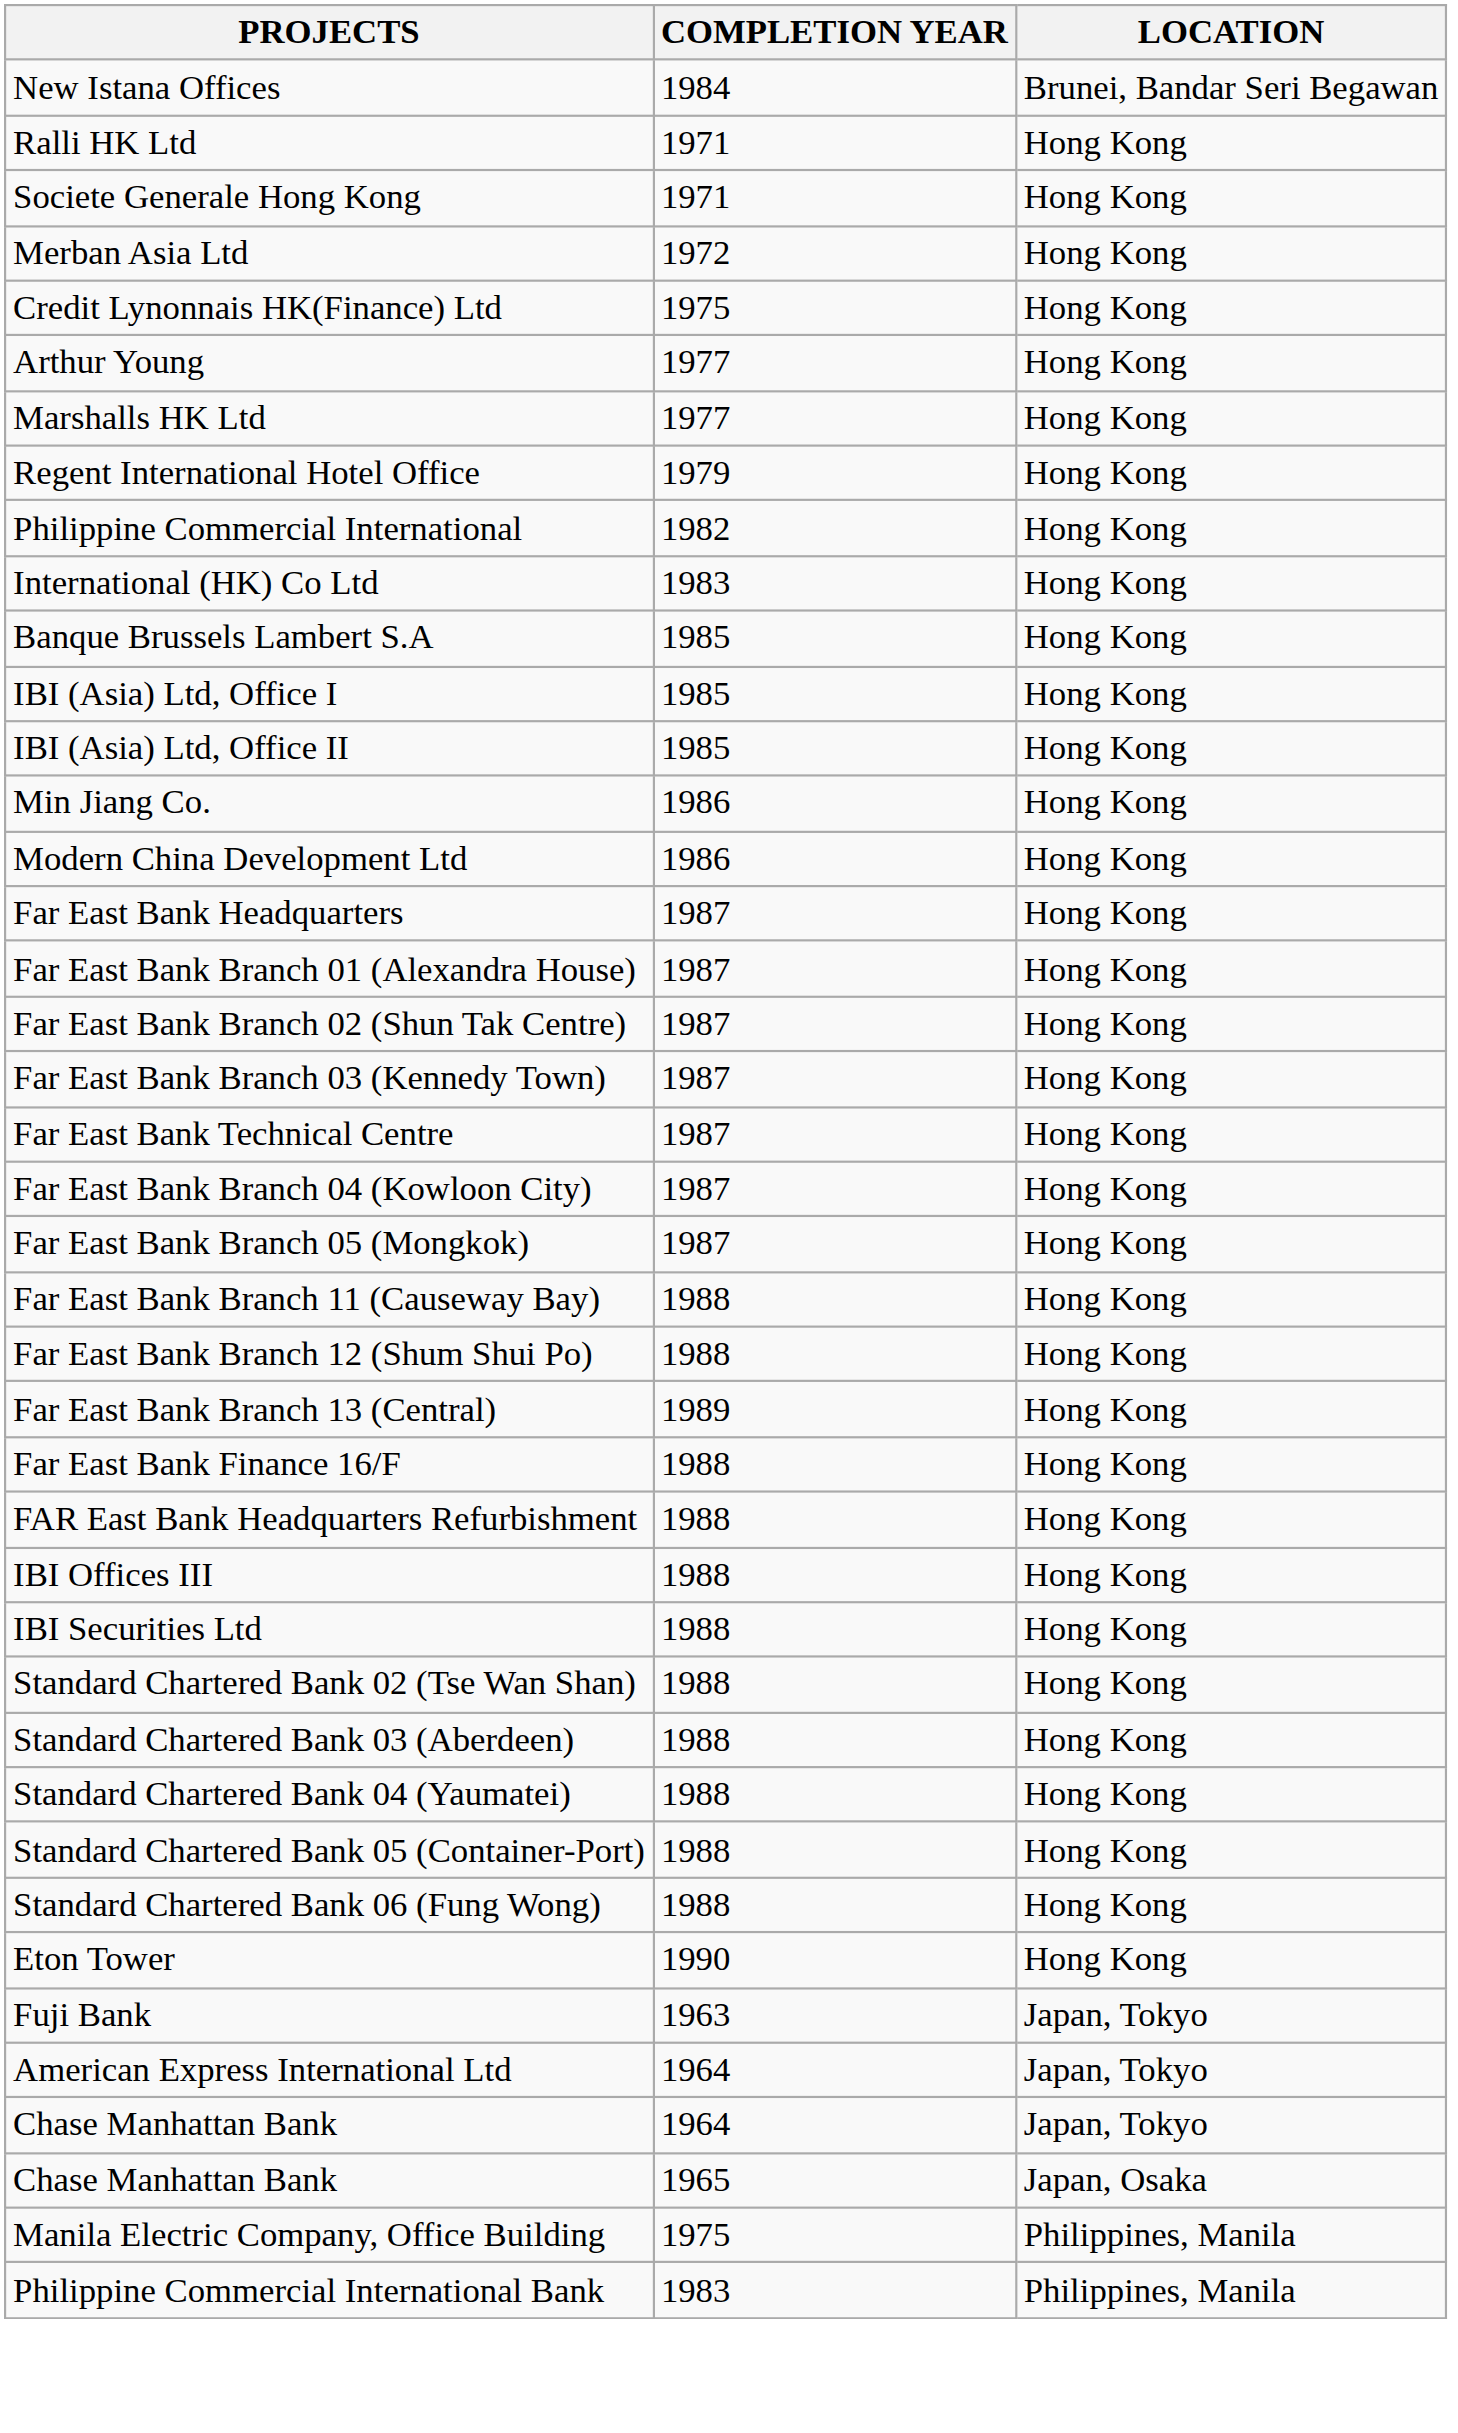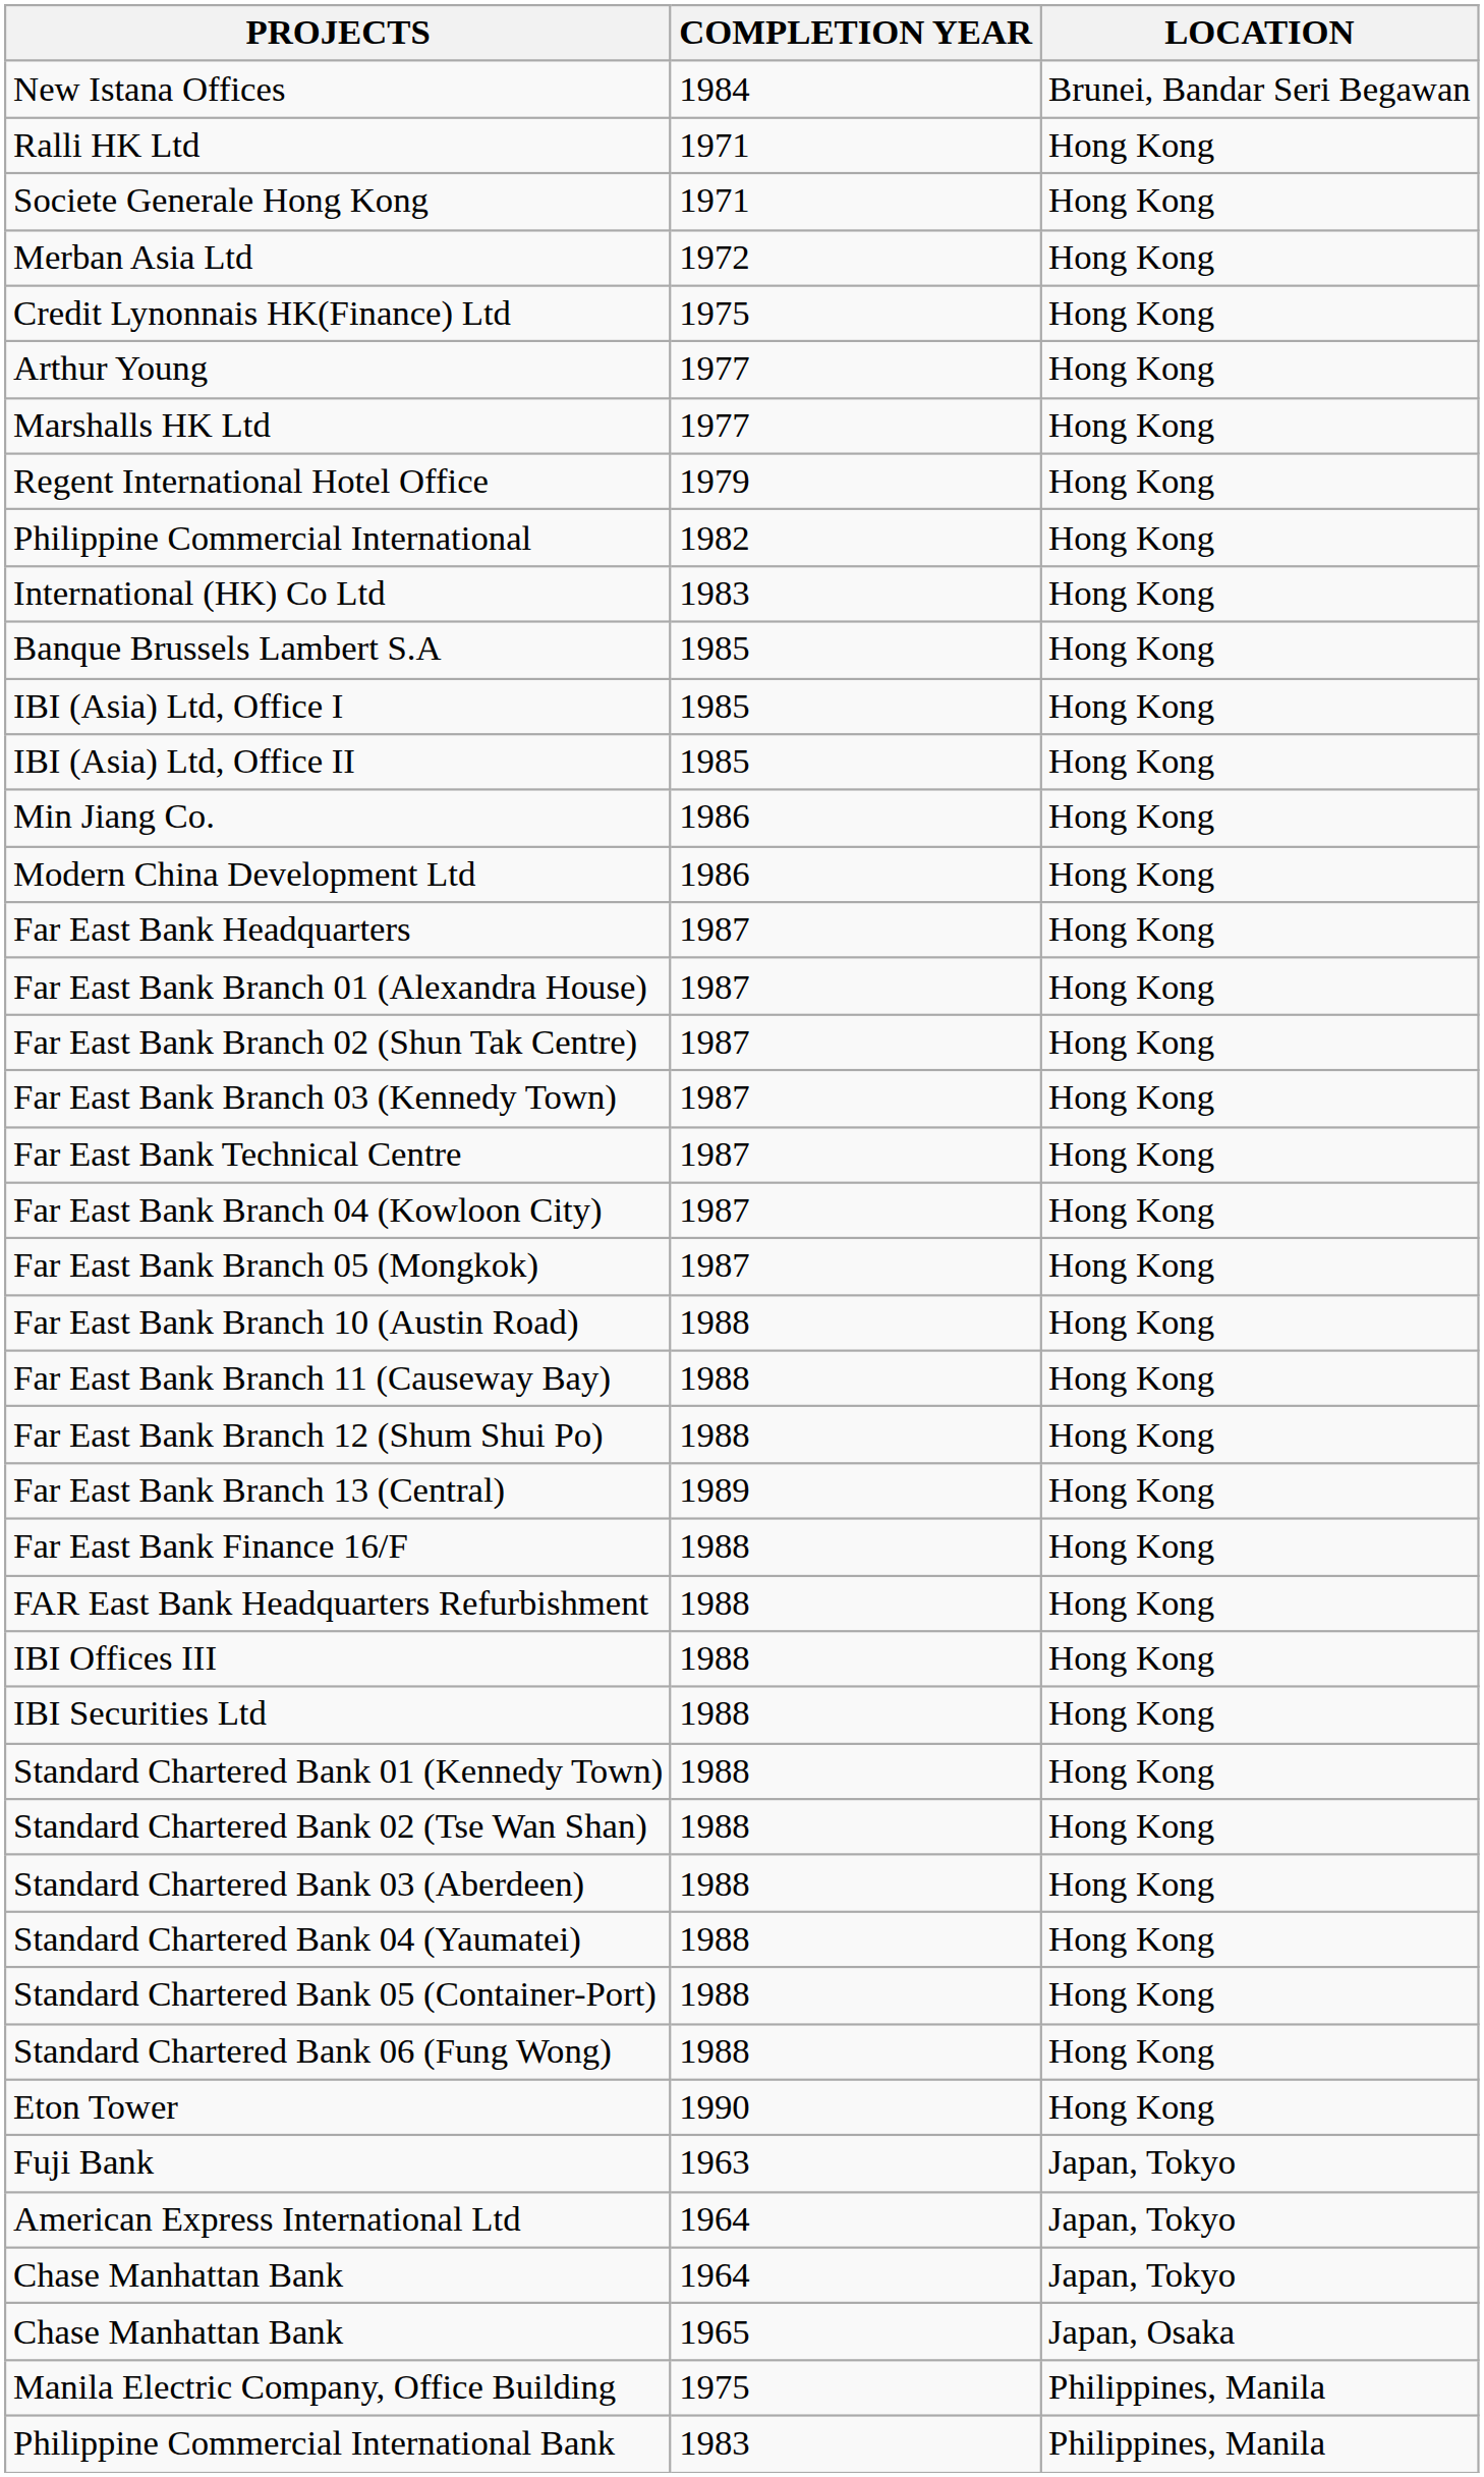+ row: Far East Bank Branch 10 (Austin Road) | 1988 | Hong Kong
+ row: Standard Chartered Bank 01 (Kennedy Town) | 1988 | Hong Kong
